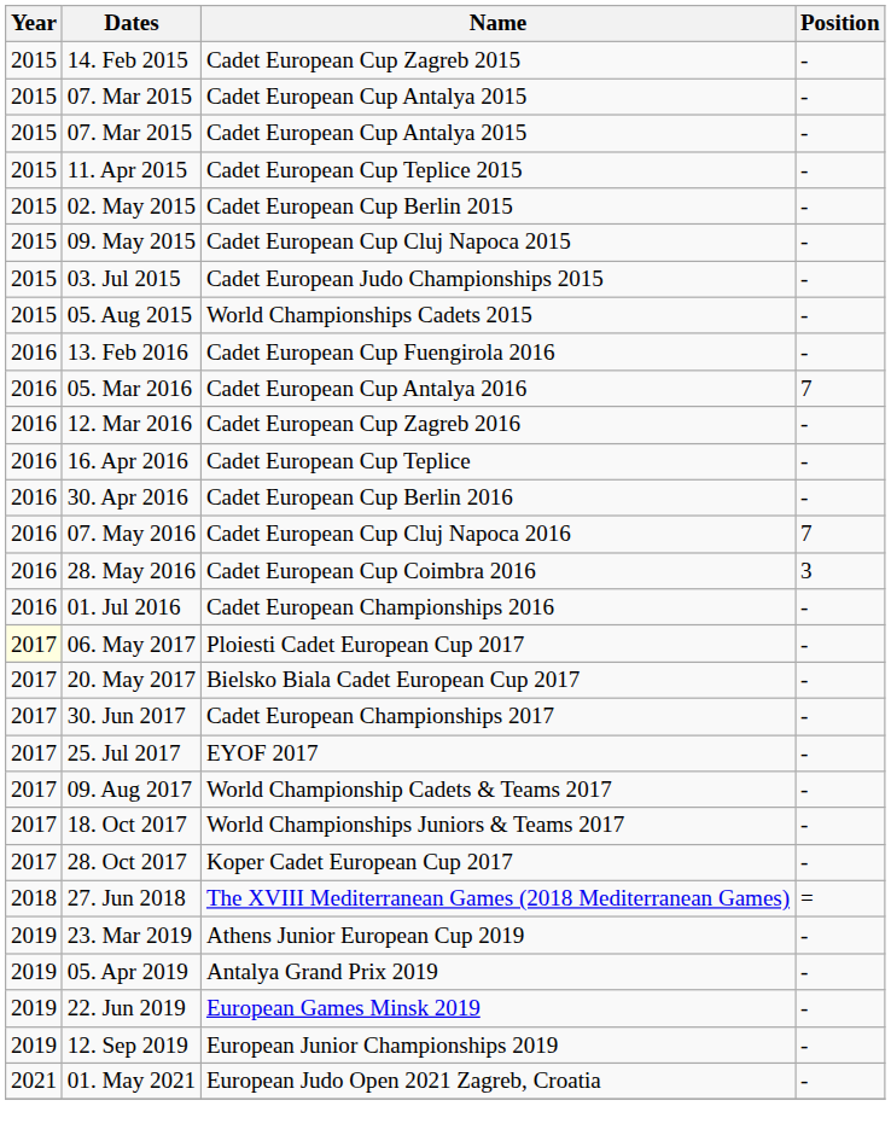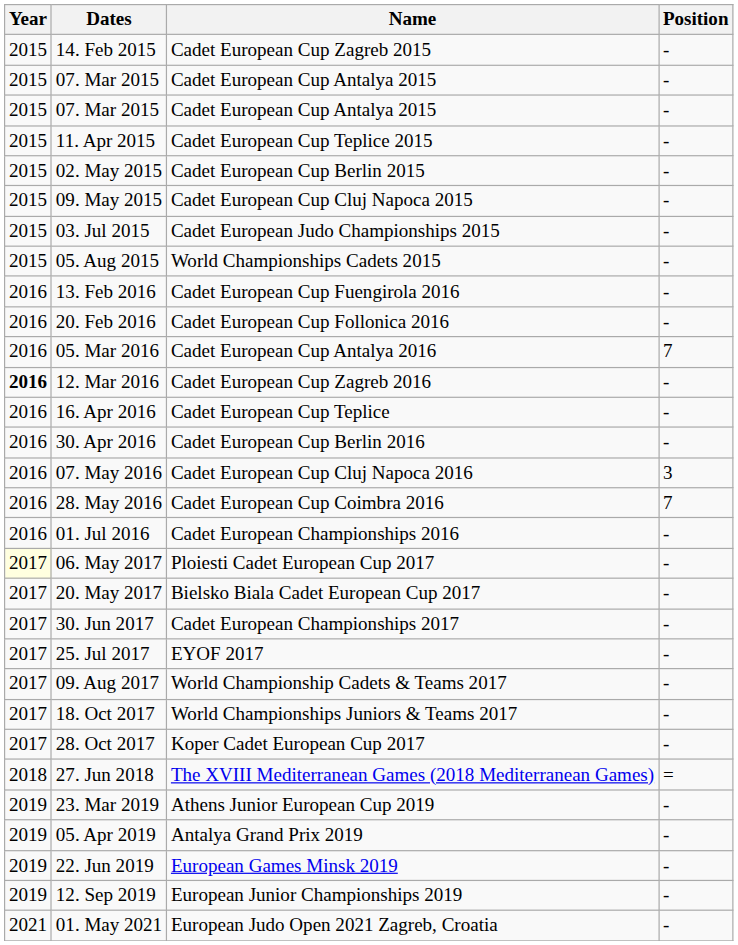+ row: 2016 | 20. Feb 2016 | Cadet European Cup Follonica 2016 | -
12. Mar 2016 | Year: normal -> bold
07. May 2016 | Position: 7 -> 3
28. May 2016 | Position: 3 -> 7
